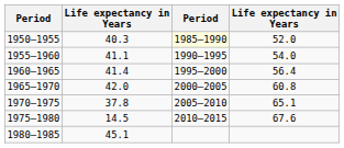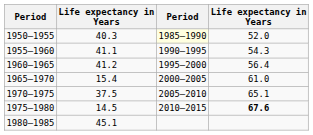1955–1960 | column 4: 54.0 -> 54.3
1960–1965 | column 2: 41.4 -> 41.2
1965–1970 | column 2: 42.0 -> 15.4
1965–1970 | column 4: 60.8 -> 61.0
1970–1975 | column 2: 37.8 -> 37.5
1975–1980 | column 4: normal -> bold
